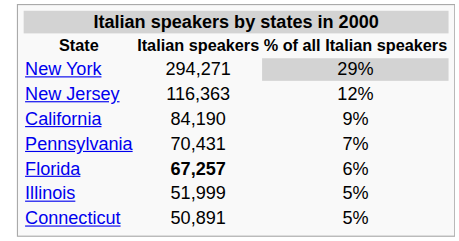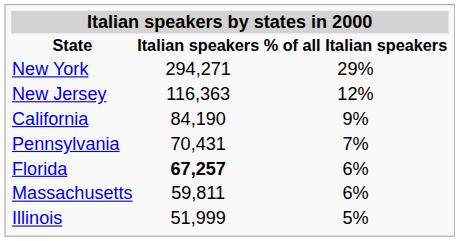New York | % of all Italian speakers: lightgrey background -> no background
+ row: Massachusetts | 59,811 | 6%
- row: Connecticut | 50,891 | 5%
